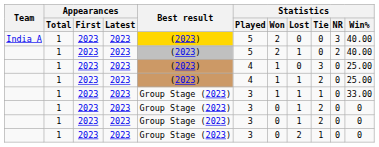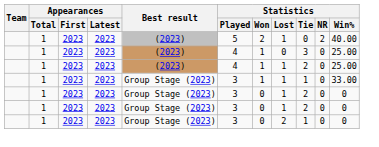- row: India A | 1 | 2023 | 2023 | (2023) | 5 | 2 | 0 | 0 | 3 | 40.00
